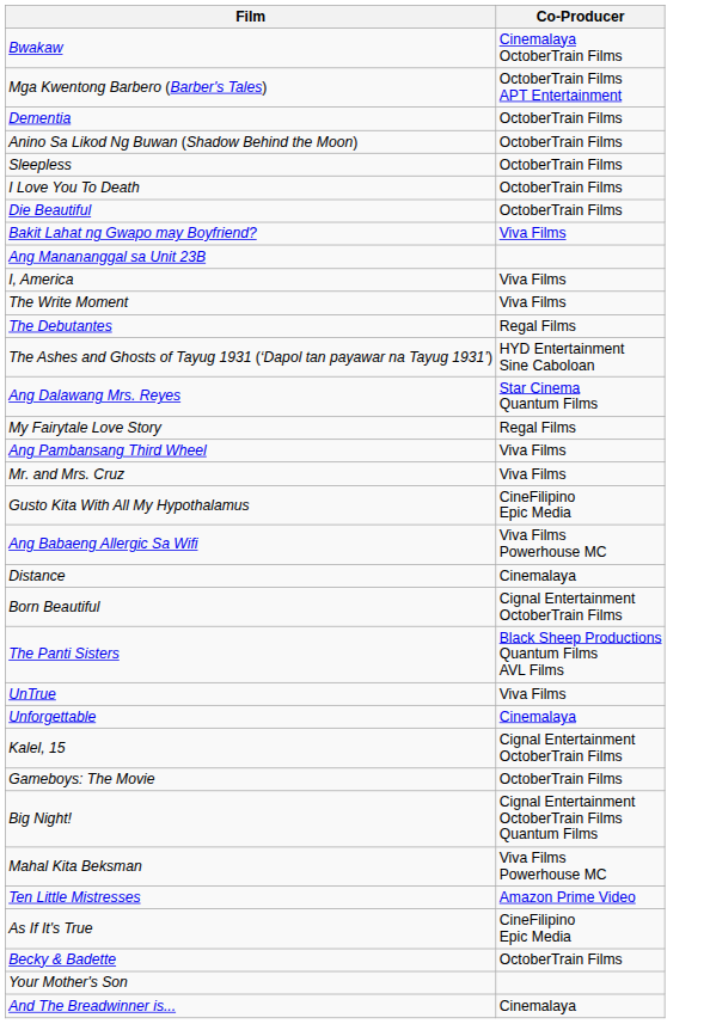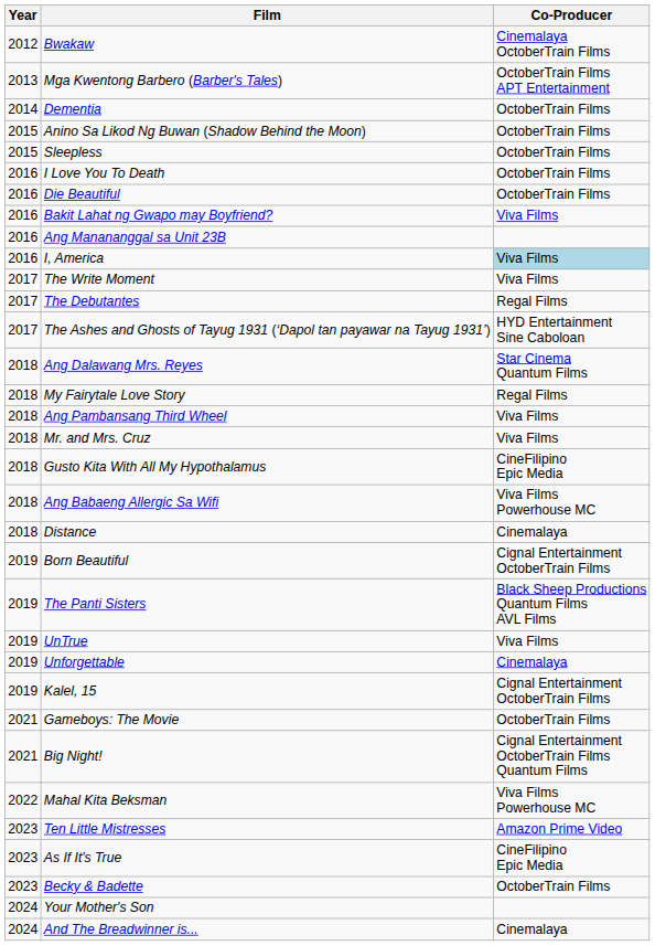+ column: Year | 2012 | 2013 | 2014 | 2015 | 2015 | 2016 | 2016 | 2016 | 2016 | 2016 | 2017 | 2017 | 2017 | 2018 | 2018 | 2018 | 2018 | 2018 | 2018 | 2018 | 2019 | 2019 | 2019 | 2019 | 2019 | 2021 | 2021 | 2022 | 2023 | 2023 | 2023 | 2024 | 2024
I, America | Co-Producer: no background -> lightblue background
